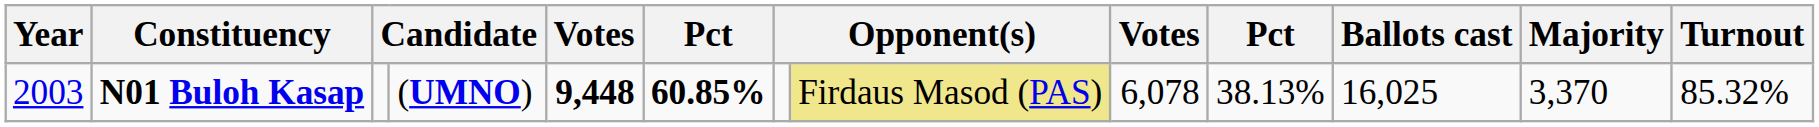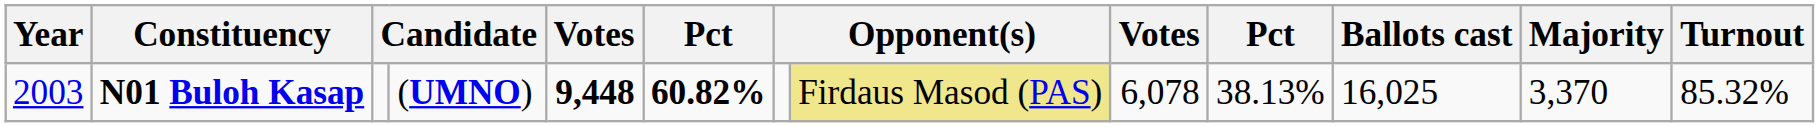N01 Buloh Kasap | column 6: 60.85% -> 60.82%
